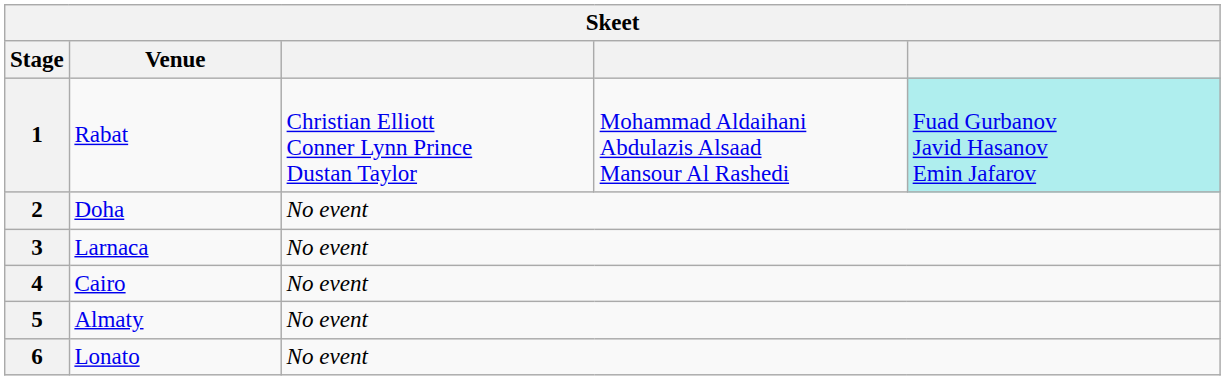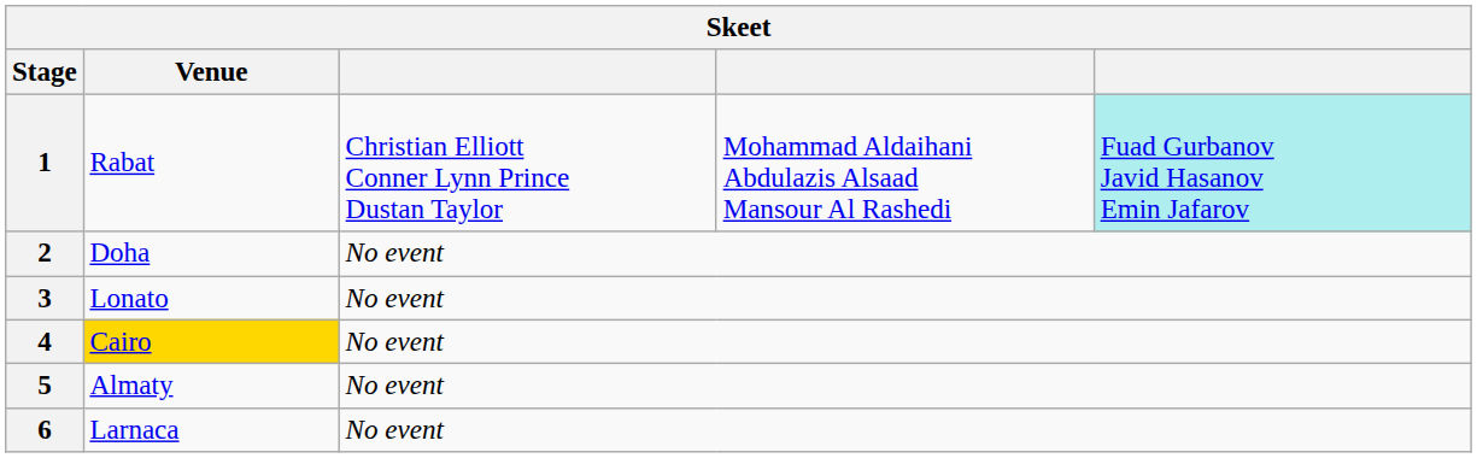3 | Venue: Larnaca -> Lonato
4 | Venue: no background -> gold background
6 | Venue: Lonato -> Larnaca
